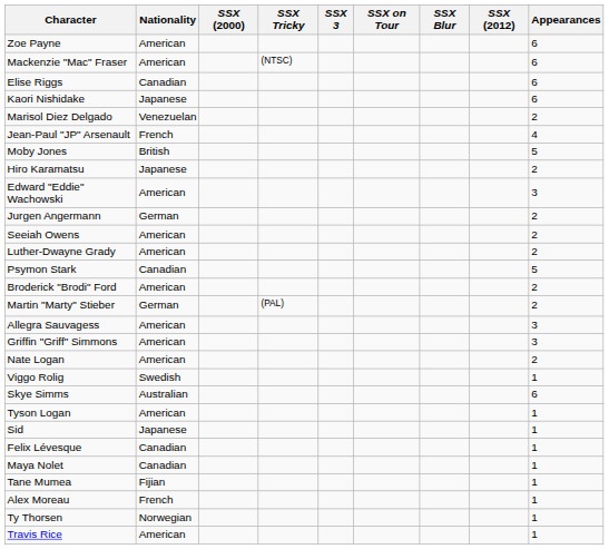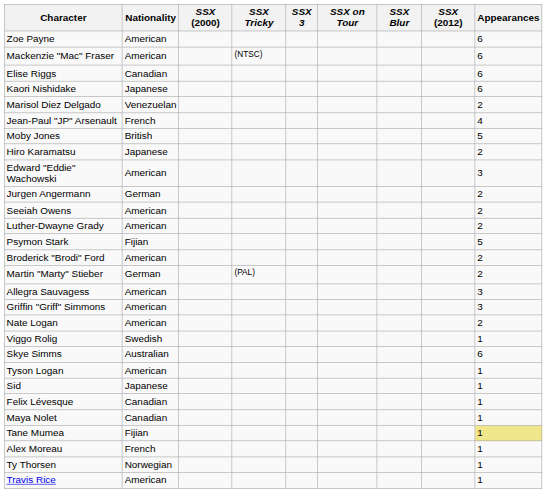Psymon Stark | Nationality: Canadian -> Fijian
Tane Mumea | Appearances: no background -> khaki background
